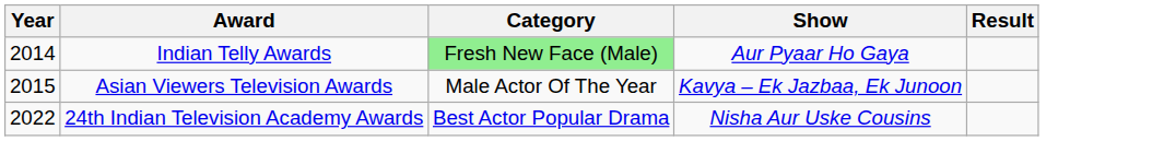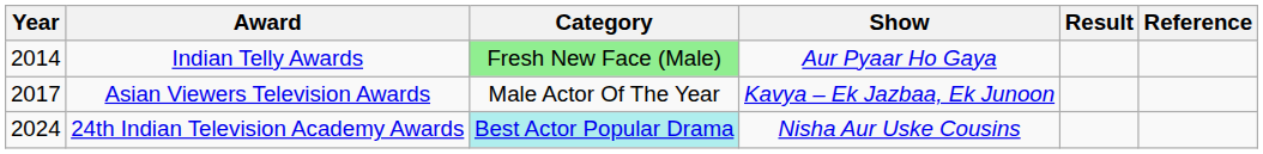+ column: Reference
Asian Viewers Television Awards | Year: 2015 -> 2017
24th Indian Television Academy Awards | Year: 2022 -> 2024
24th Indian Television Academy Awards | Category: no background -> paleturquoise background
